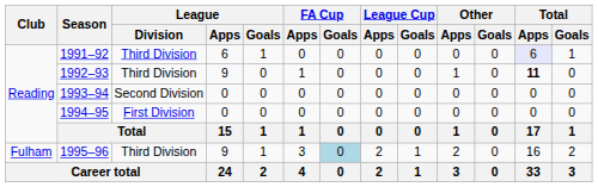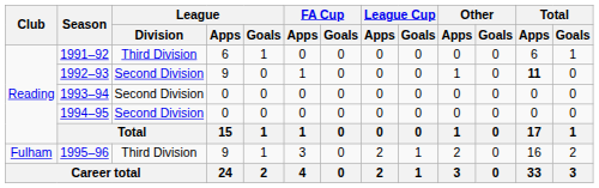1991–92 | Total / Apps: lavender background -> no background
1992–93 | League / Division: Third Division -> Second Division
1994–95 | League / Division: First Division -> Second Division
1995–96 | FA Cup / Goals: lightblue background -> no background
